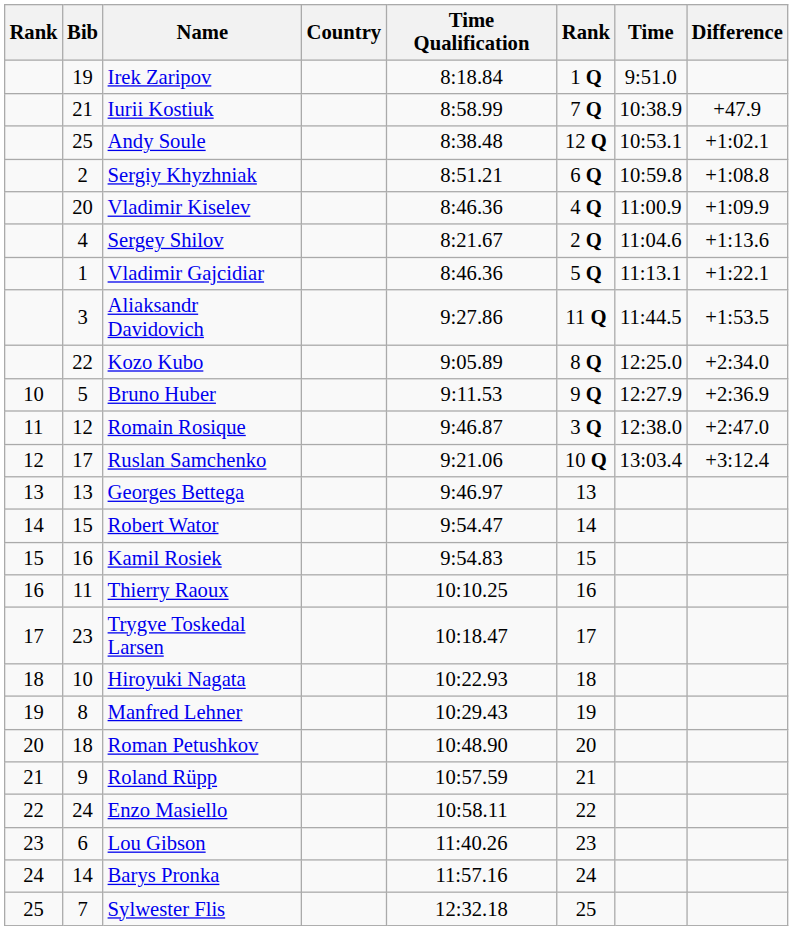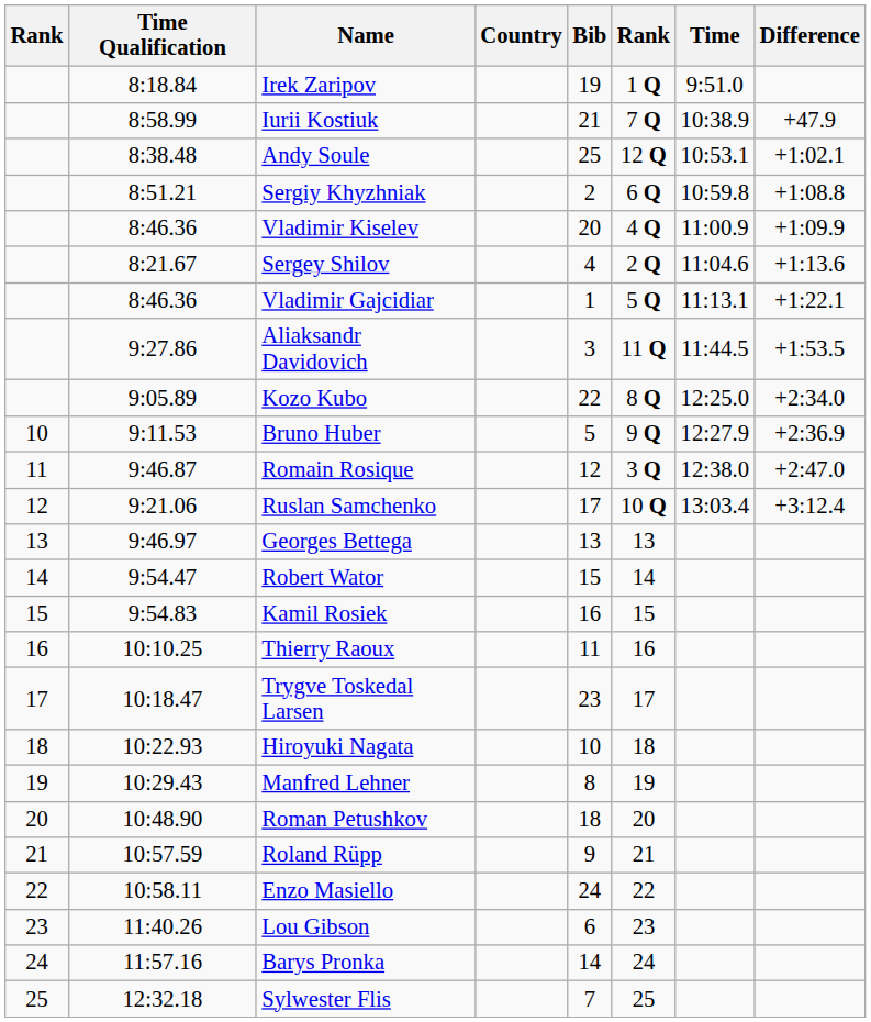columns swapped: Bib <-> Time Qualification
